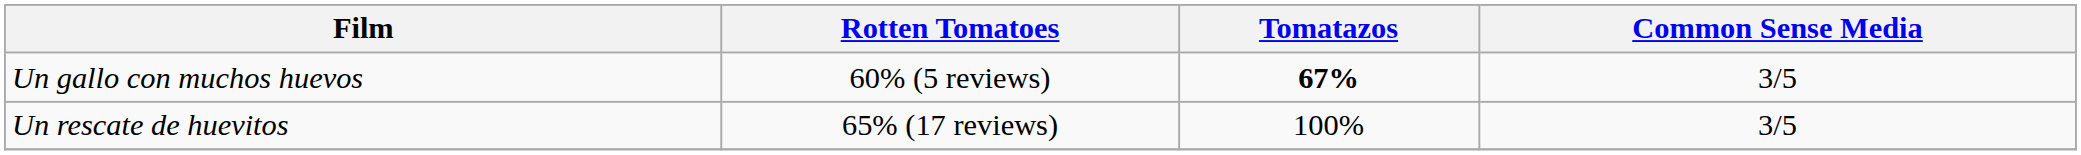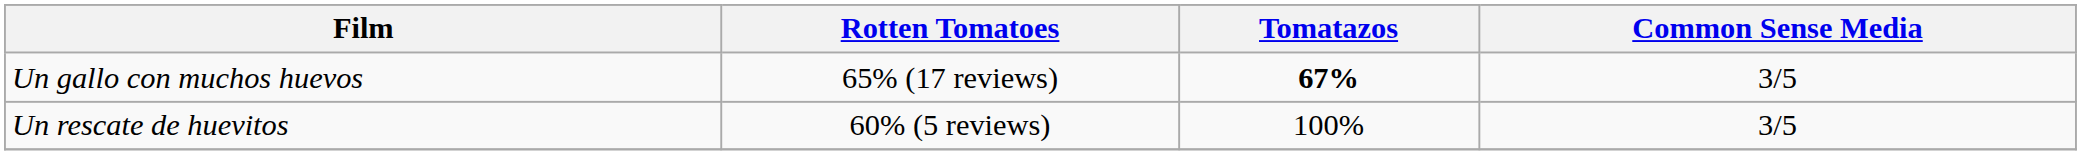Un gallo con muchos huevos | Rotten Tomatoes: 60% (5 reviews) -> 65% (17 reviews)
Un rescate de huevitos | Rotten Tomatoes: 65% (17 reviews) -> 60% (5 reviews)
